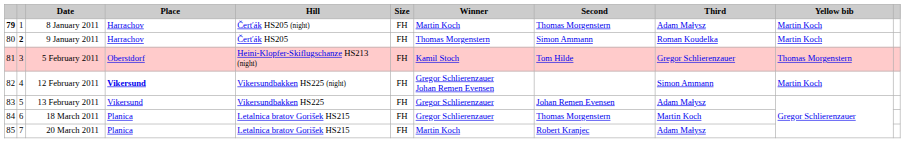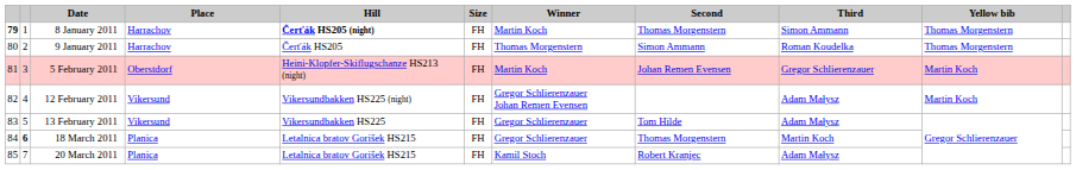8 January 2011 | Hill: normal -> bold
8 January 2011 | Third: Adam Małysz -> Simon Ammann
8 January 2011 | Yellow bib: Martin Koch -> Thomas Morgenstern
9 January 2011 | column 2: bold -> normal
9 January 2011 | Yellow bib: Martin Koch -> Thomas Morgenstern
5 February 2011 | Winner: Kamil Stoch -> Martin Koch
5 February 2011 | Second: Tom Hilde -> Johan Remen Evensen
5 February 2011 | Yellow bib: Thomas Morgenstern -> Martin Koch
12 February 2011 | Place: bold -> normal
12 February 2011 | Third: Simon Ammann -> Adam Małysz
13 February 2011 | Second: Johan Remen Evensen -> Tom Hilde
18 March 2011 | column 2: normal -> bold
20 March 2011 | Winner: Martin Koch -> Kamil Stoch
